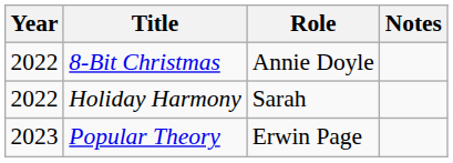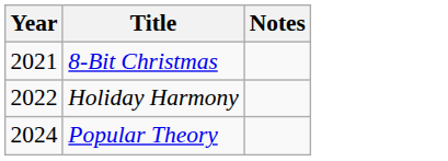- column: Role | Annie Doyle | Sarah | Erwin Page
8-Bit Christmas | Year: 2022 -> 2021
Popular Theory | Year: 2023 -> 2024
